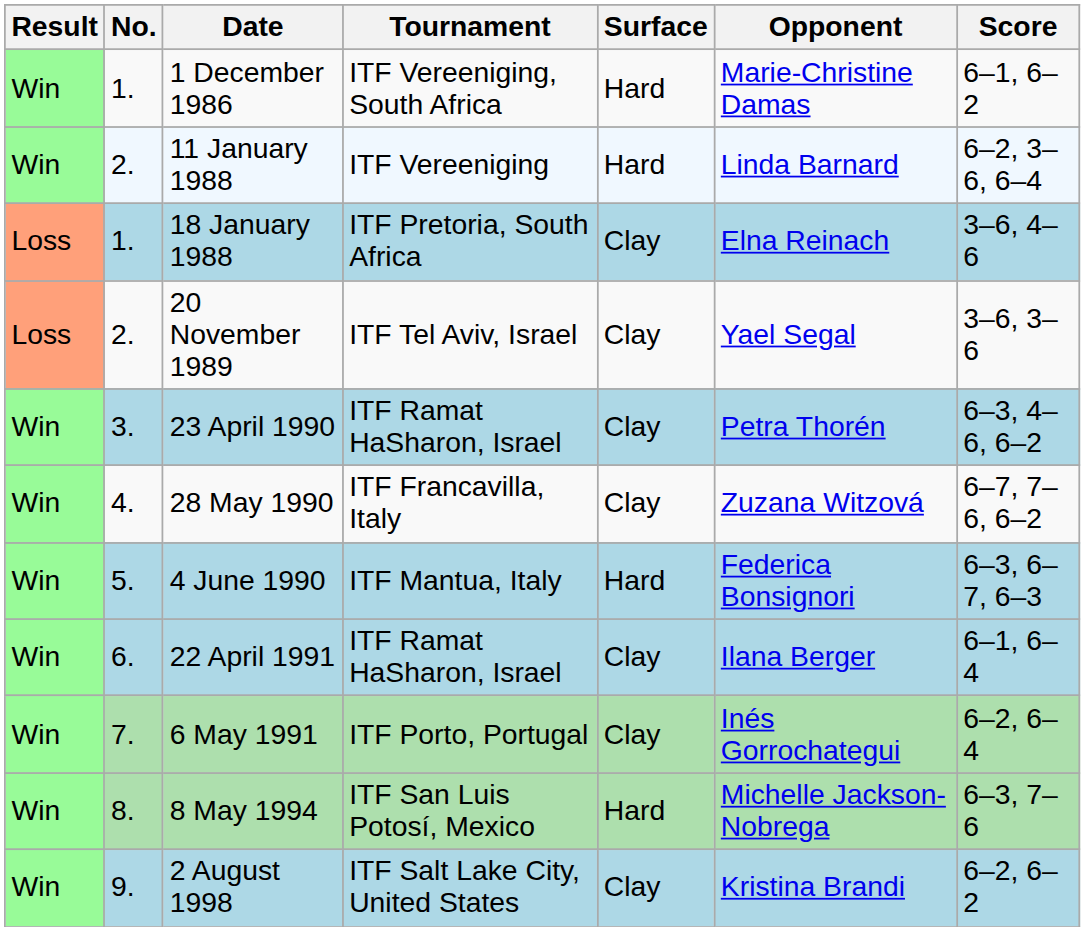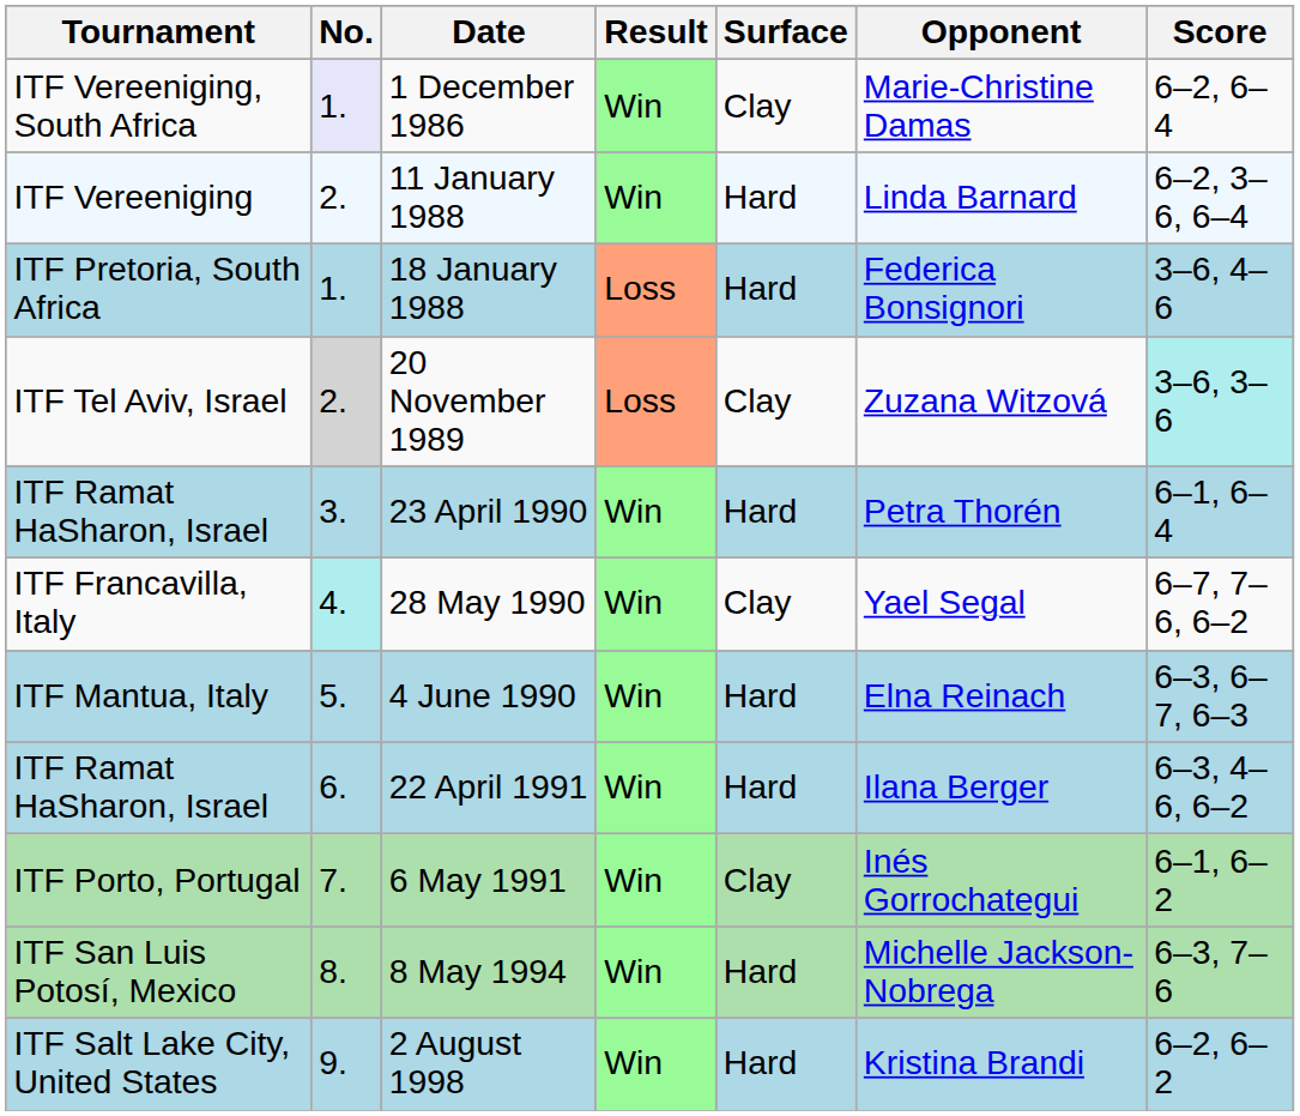columns swapped: Result <-> Tournament
1 December 1986 | No.: no background -> lavender background
1 December 1986 | Surface: Hard -> Clay
1 December 1986 | Score: 6–1, 6–2 -> 6–2, 6–4
18 January 1988 | Surface: Clay -> Hard
18 January 1988 | Opponent: Elna Reinach -> Federica Bonsignori
20 November 1989 | No.: no background -> lightgrey background
20 November 1989 | Opponent: Yael Segal -> Zuzana Witzová
20 November 1989 | Score: no background -> paleturquoise background
23 April 1990 | Surface: Clay -> Hard
23 April 1990 | Score: 6–3, 4–6, 6–2 -> 6–1, 6–4
28 May 1990 | No.: no background -> paleturquoise background
28 May 1990 | Opponent: Zuzana Witzová -> Yael Segal
4 June 1990 | Opponent: Federica Bonsignori -> Elna Reinach
22 April 1991 | Surface: Clay -> Hard
22 April 1991 | Score: 6–1, 6–4 -> 6–3, 4–6, 6–2
6 May 1991 | Score: 6–2, 6–4 -> 6–1, 6–2
2 August 1998 | Surface: Clay -> Hard
